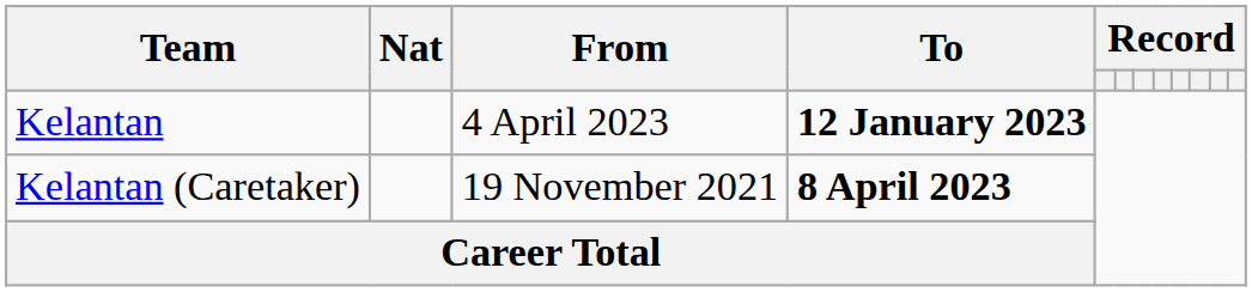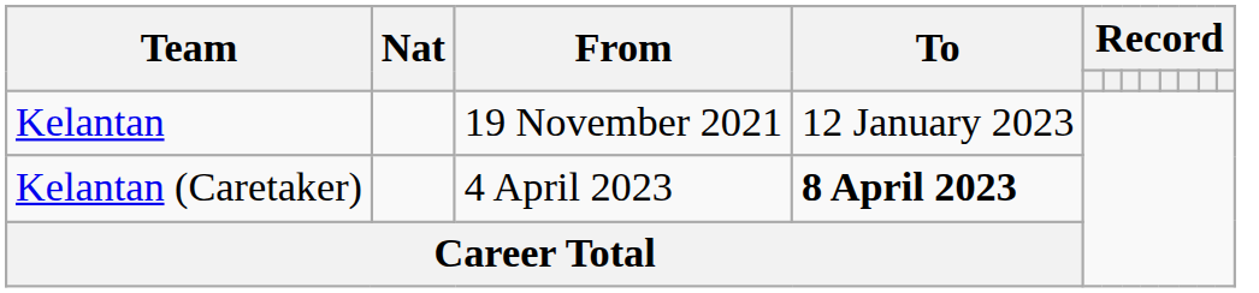Kelantan | From: 4 April 2023 -> 19 November 2021
Kelantan | To: bold -> normal
Kelantan (Caretaker) | From: 19 November 2021 -> 4 April 2023
